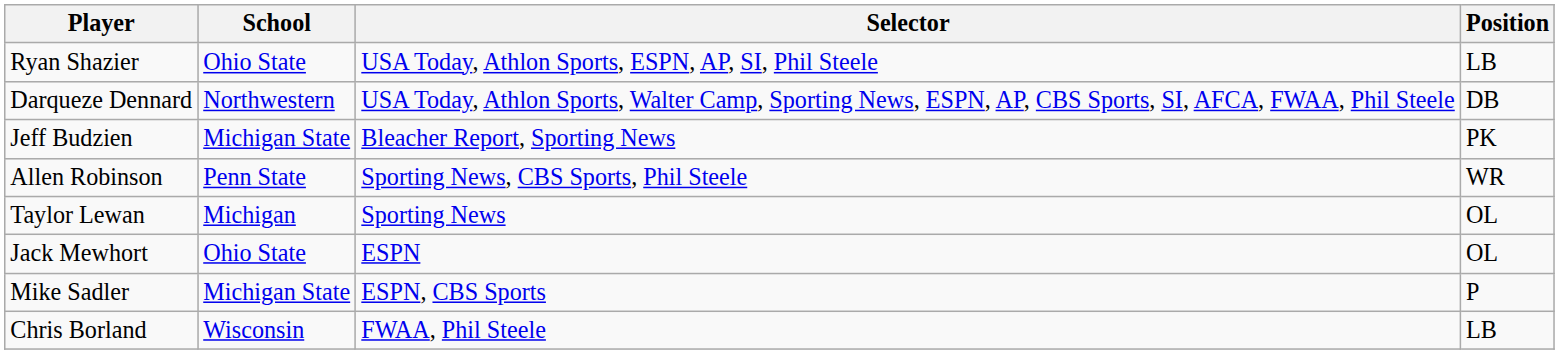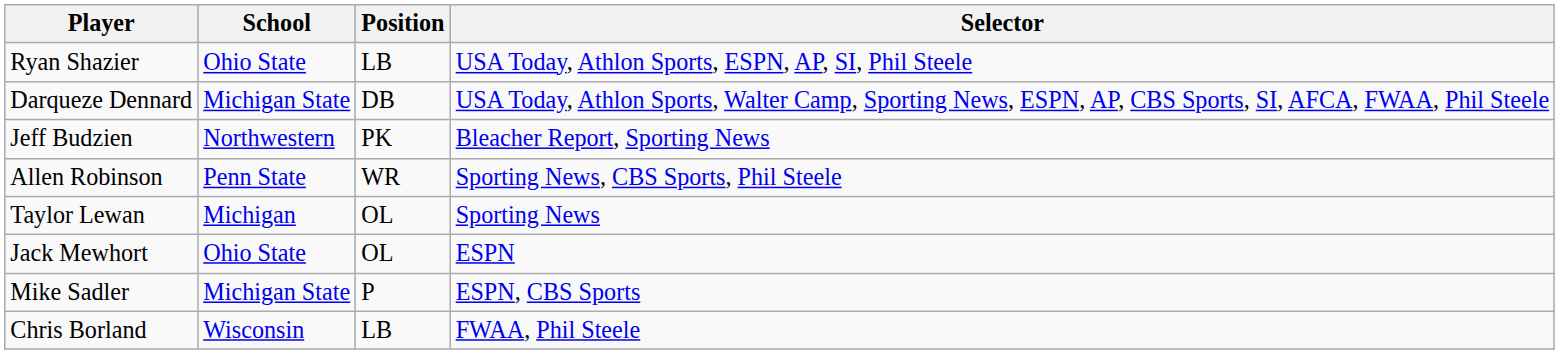columns swapped: Position <-> Selector
Darqueze Dennard | School: Northwestern -> Michigan State
Jeff Budzien | School: Michigan State -> Northwestern
